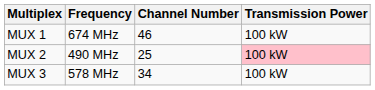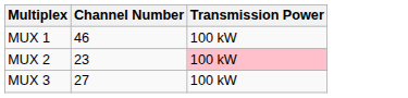- column: Frequency | 674 MHz | 490 MHz | 578 MHz
MUX 2 | Channel Number: 25 -> 23
MUX 3 | Channel Number: 34 -> 27
